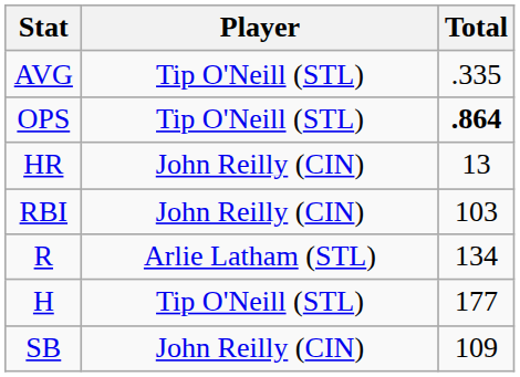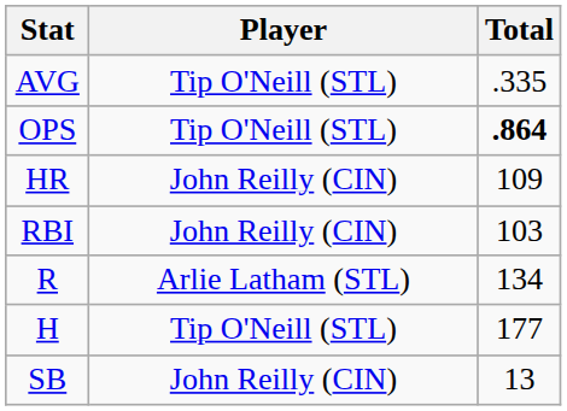HR | Total: 13 -> 109
SB | Total: 109 -> 13
